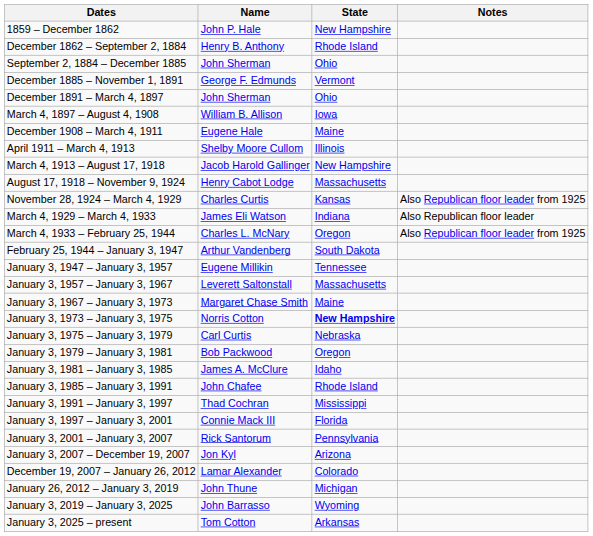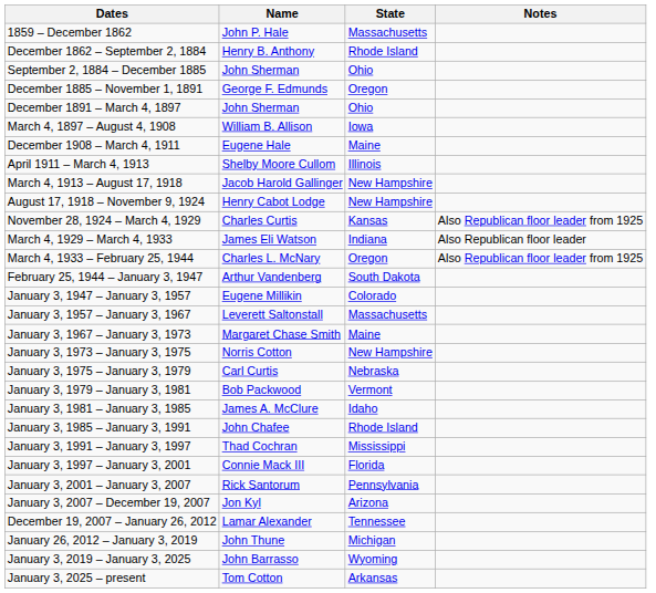1859 – December 1862 | State: New Hampshire -> Massachusetts
December 1885 – November 1, 1891 | State: Vermont -> Oregon
August 17, 1918 – November 9, 1924 | State: Massachusetts -> New Hampshire
January 3, 1947 – January 3, 1957 | State: Tennessee -> Colorado
January 3, 1973 – January 3, 1975 | State: bold -> normal
January 3, 1979 – January 3, 1981 | State: Oregon -> Vermont
December 19, 2007 – January 26, 2012 | State: Colorado -> Tennessee
